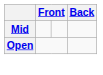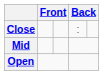+ row: Close | ː
